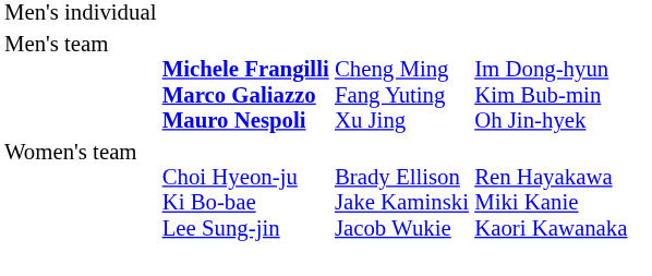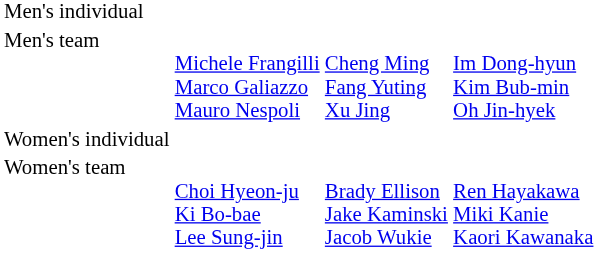Men's team | column 2: bold -> normal
+ row: Women's individual
